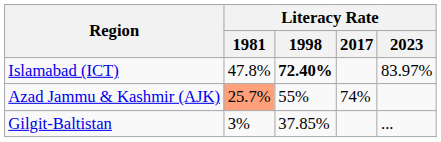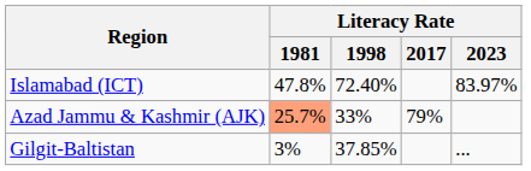Islamabad (ICT) | Literacy Rate / 1998: bold -> normal
Azad Jammu & Kashmir (AJK) | Literacy Rate / 1998: 55% -> 33%
Azad Jammu & Kashmir (AJK) | Literacy Rate / 2017: 74% -> 79%
